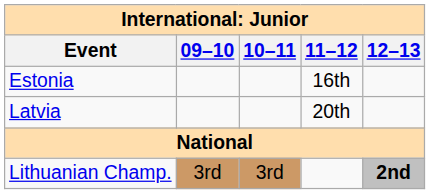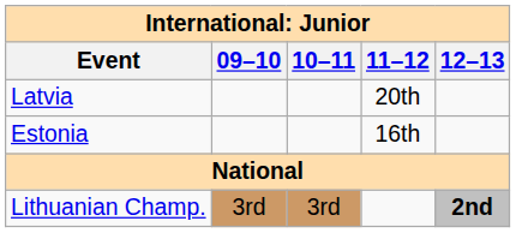rows swapped: Estonia <-> Latvia
